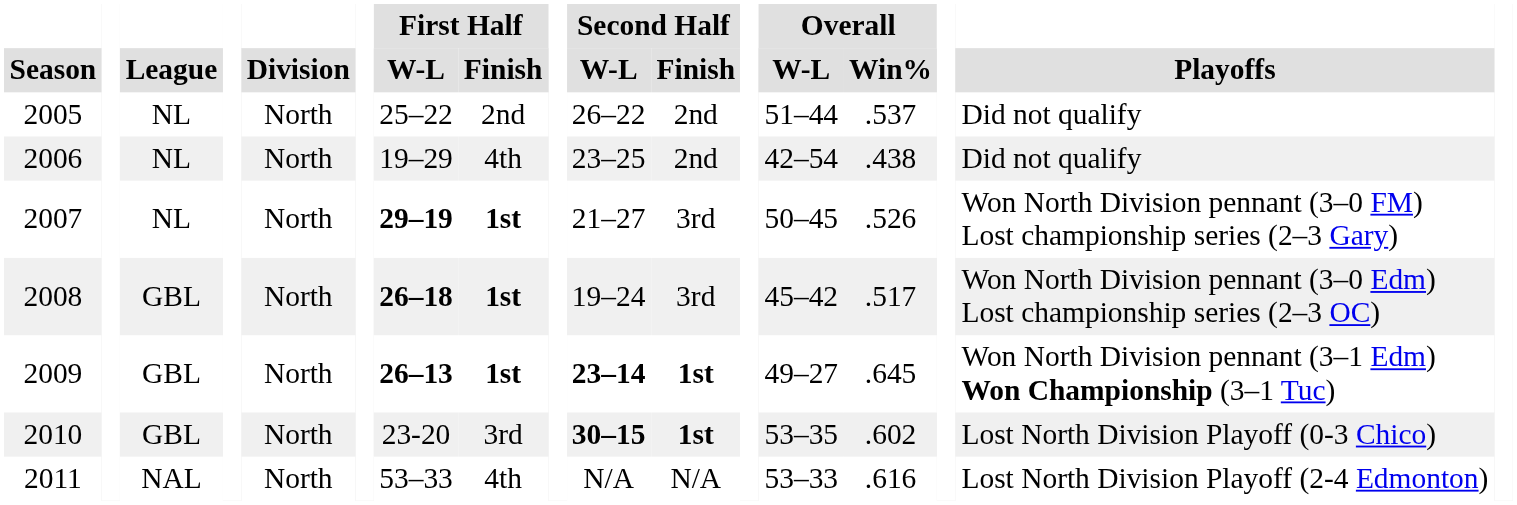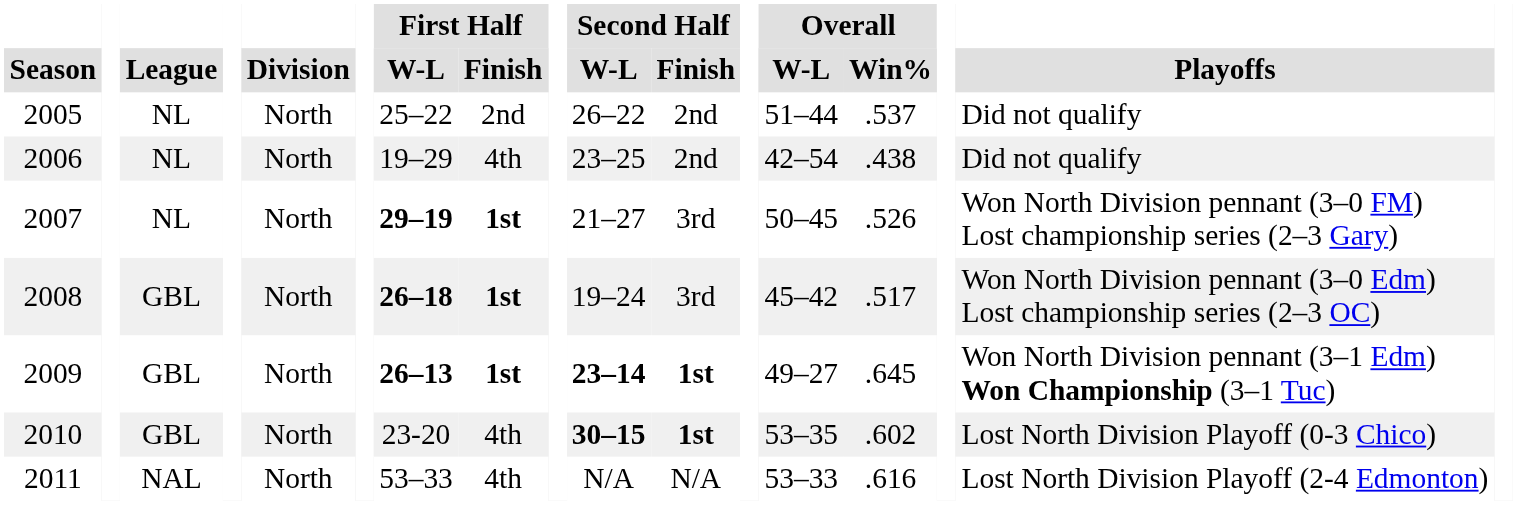2010 | First Half / Finish: 3rd -> 4th
